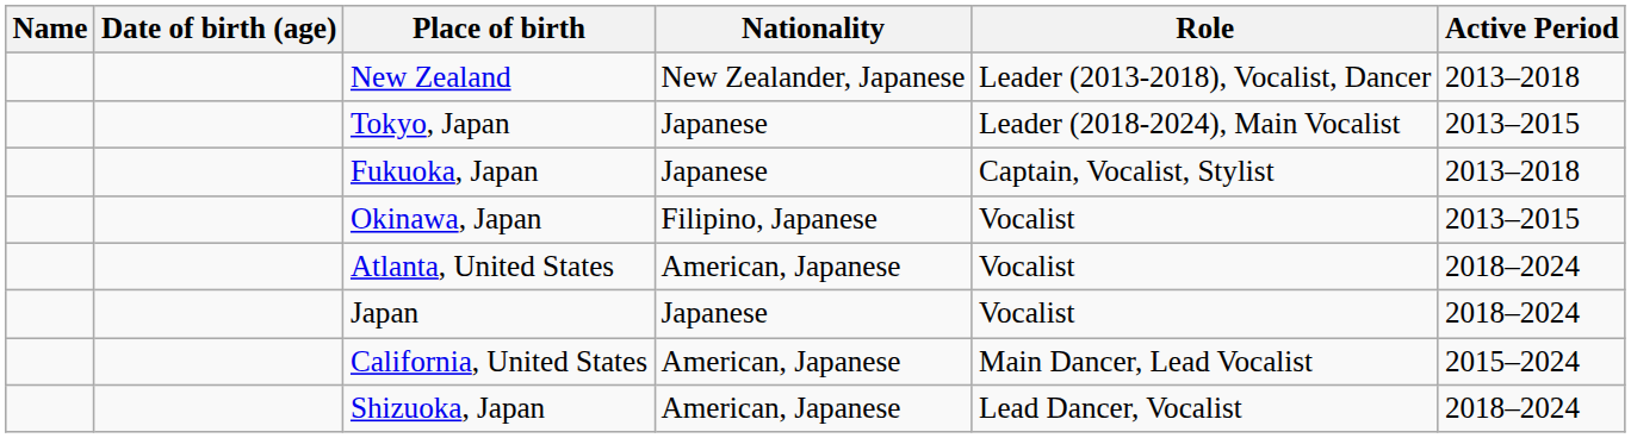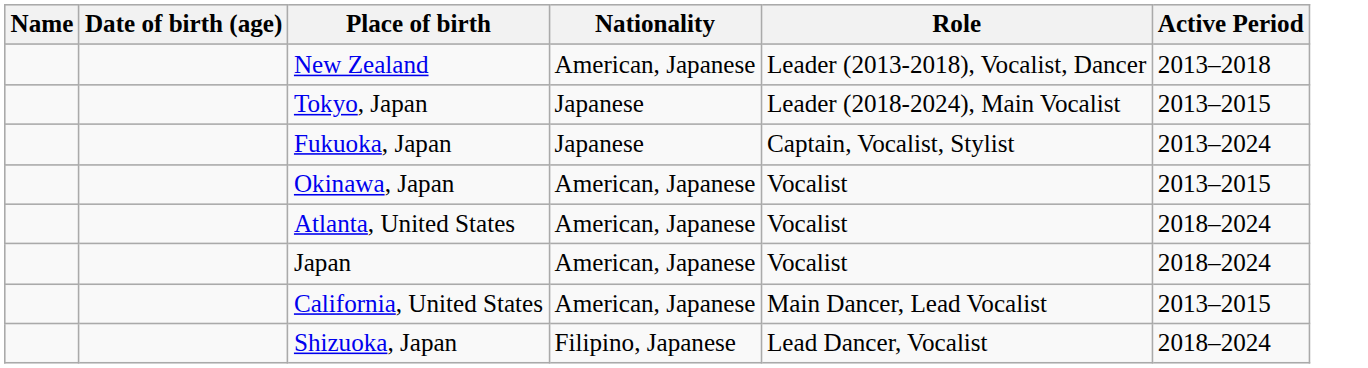New Zealand | Nationality: New Zealander, Japanese -> American, Japanese
Fukuoka, Japan | Active Period: 2013–2018 -> 2013–2024
Okinawa, Japan | Nationality: Filipino, Japanese -> American, Japanese
Japan | Nationality: Japanese -> American, Japanese
California, United States | Active Period: 2015–2024 -> 2013–2015
Shizuoka, Japan | Nationality: American, Japanese -> Filipino, Japanese
